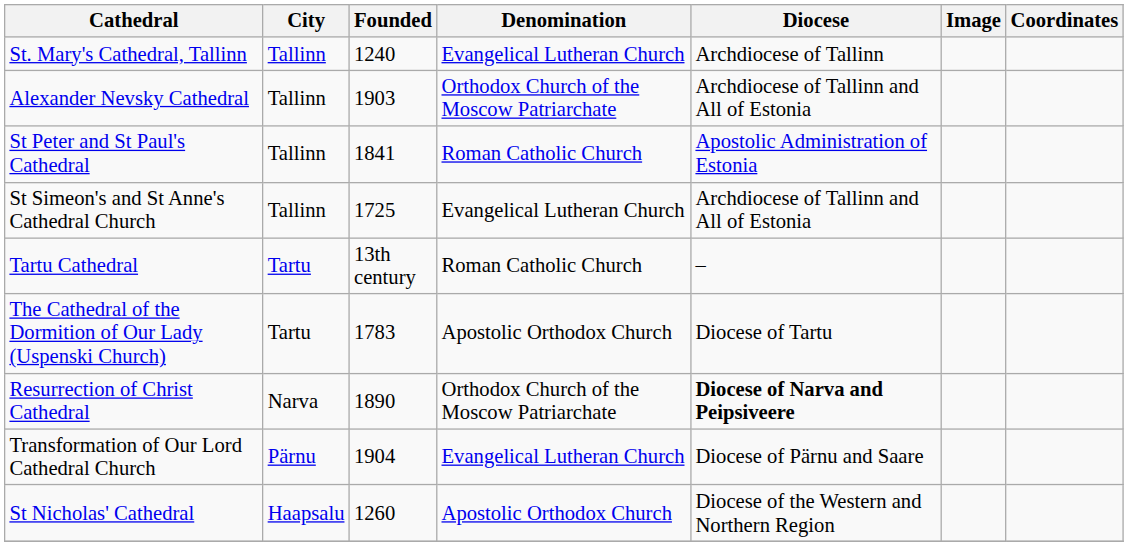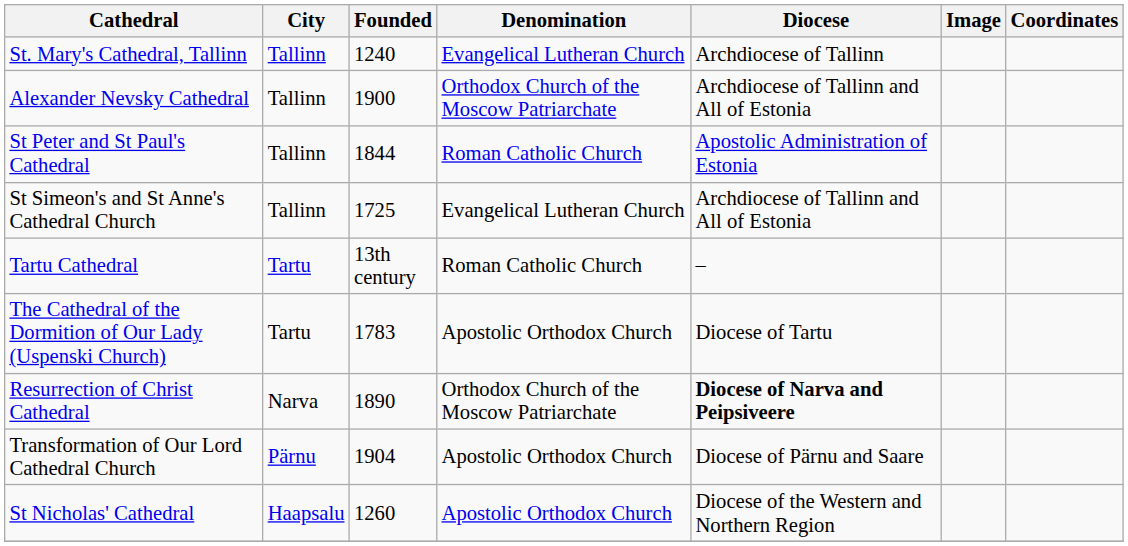Alexander Nevsky Cathedral | Founded: 1903 -> 1900
St Peter and St Paul's Cathedral | Founded: 1841 -> 1844
Transformation of Our Lord Cathedral Church | Denomination: Evangelical Lutheran Church -> Apostolic Orthodox Church
